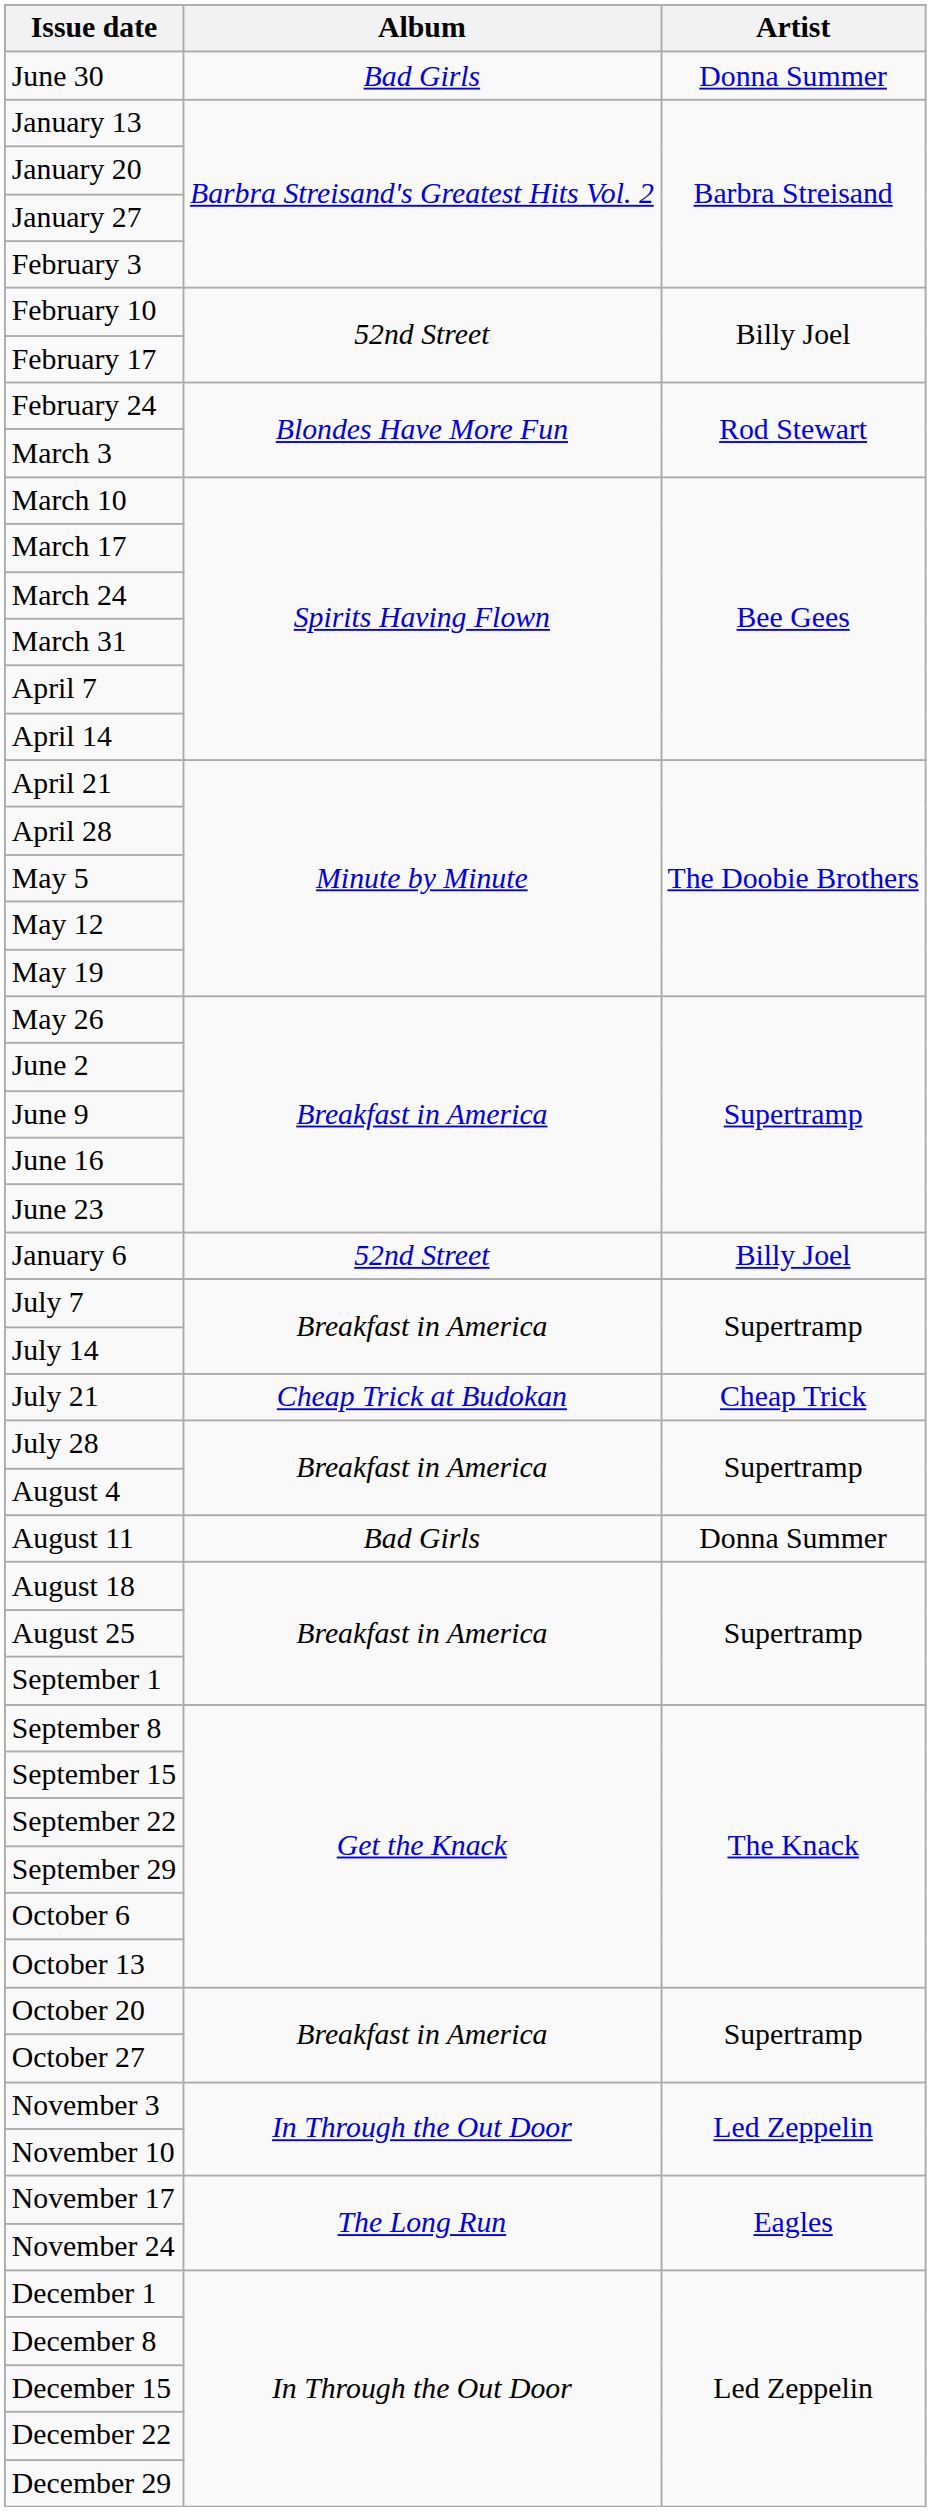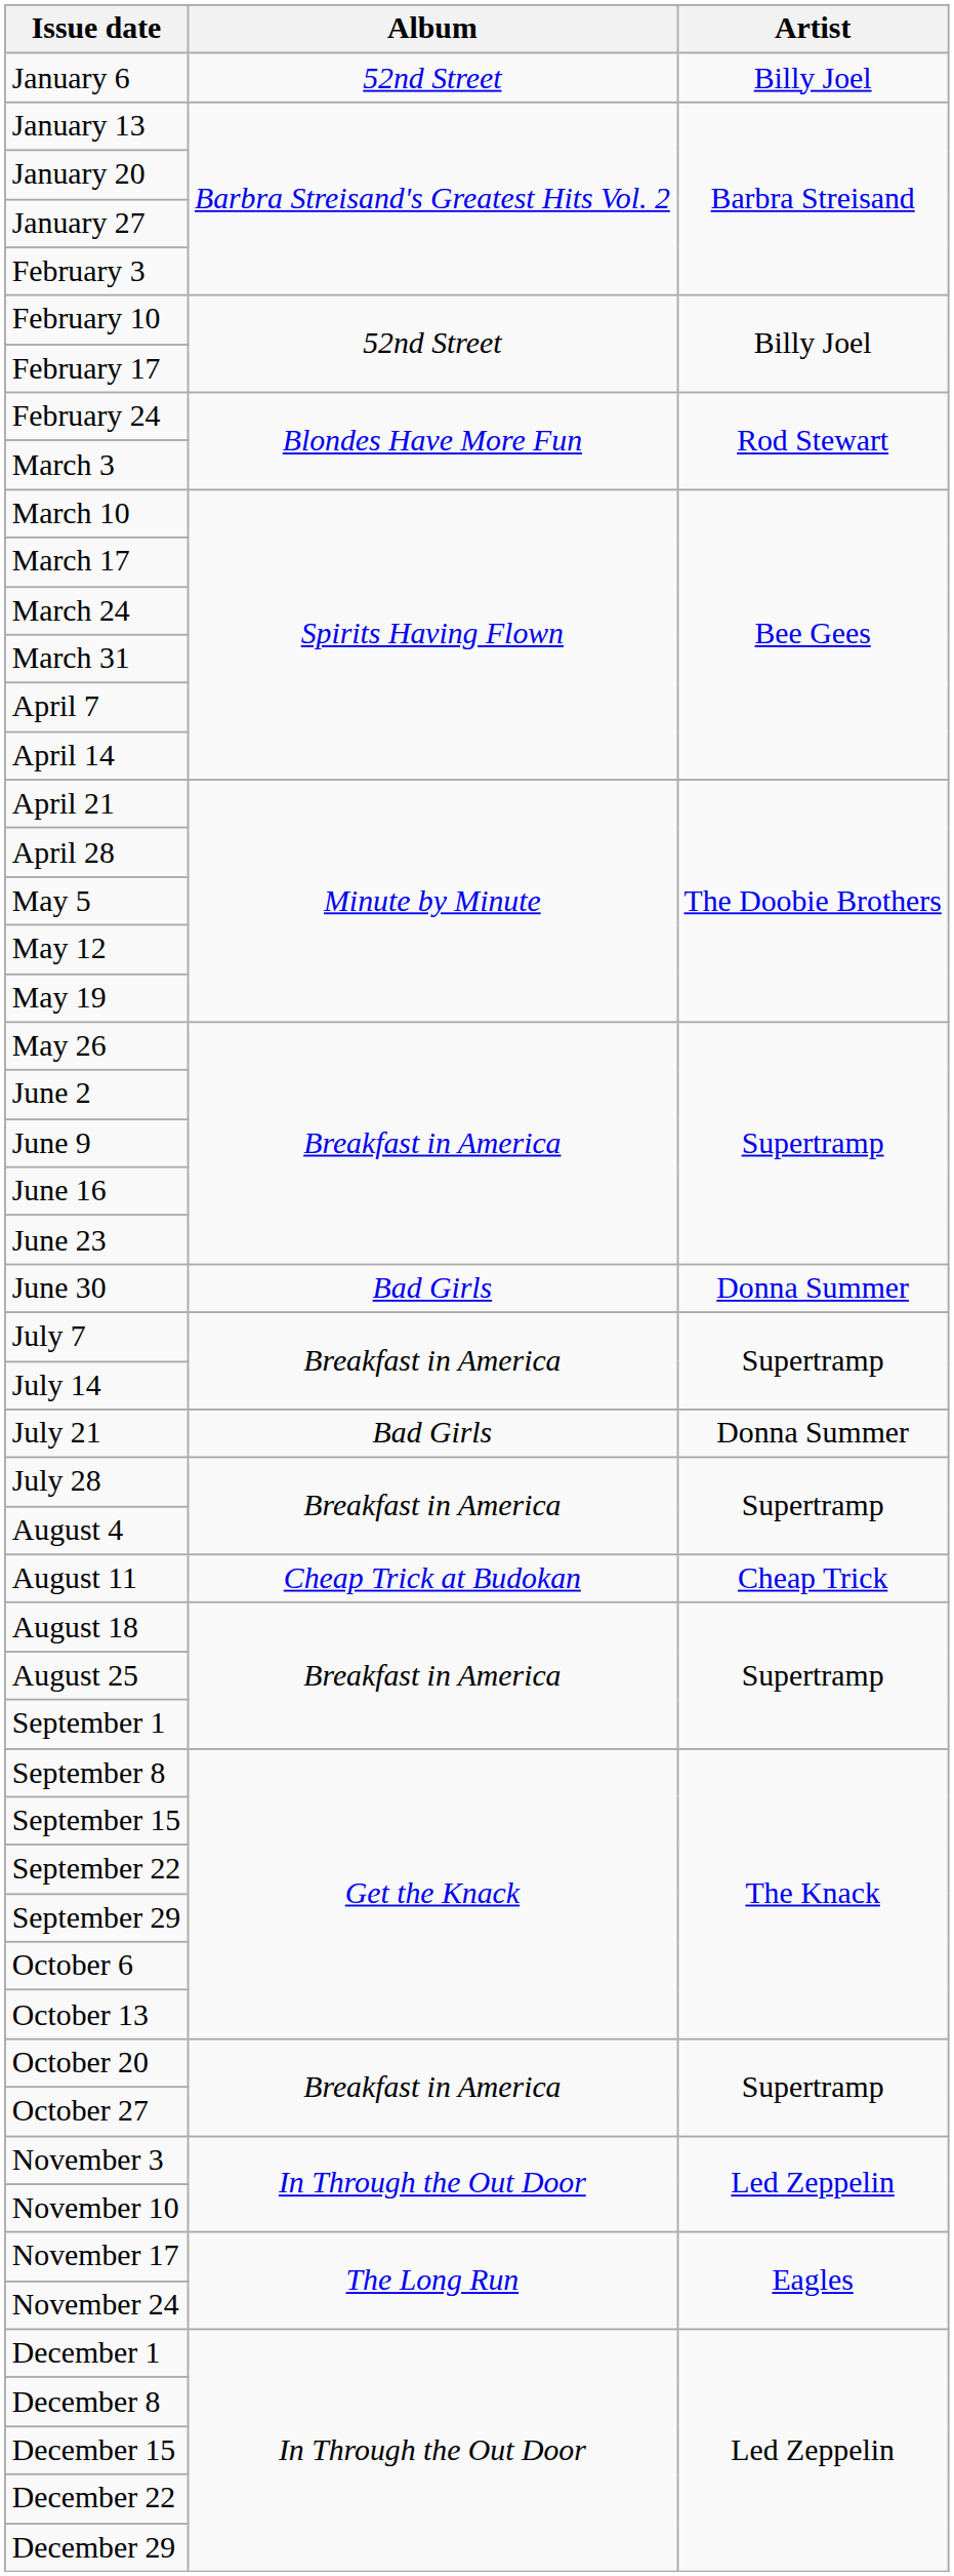rows swapped: January 6 <-> June 30
July 21 | Album: Cheap Trick at Budokan -> Bad Girls
July 21 | Artist: Cheap Trick -> Donna Summer
August 11 | Album: Bad Girls -> Cheap Trick at Budokan
August 11 | Artist: Donna Summer -> Cheap Trick
